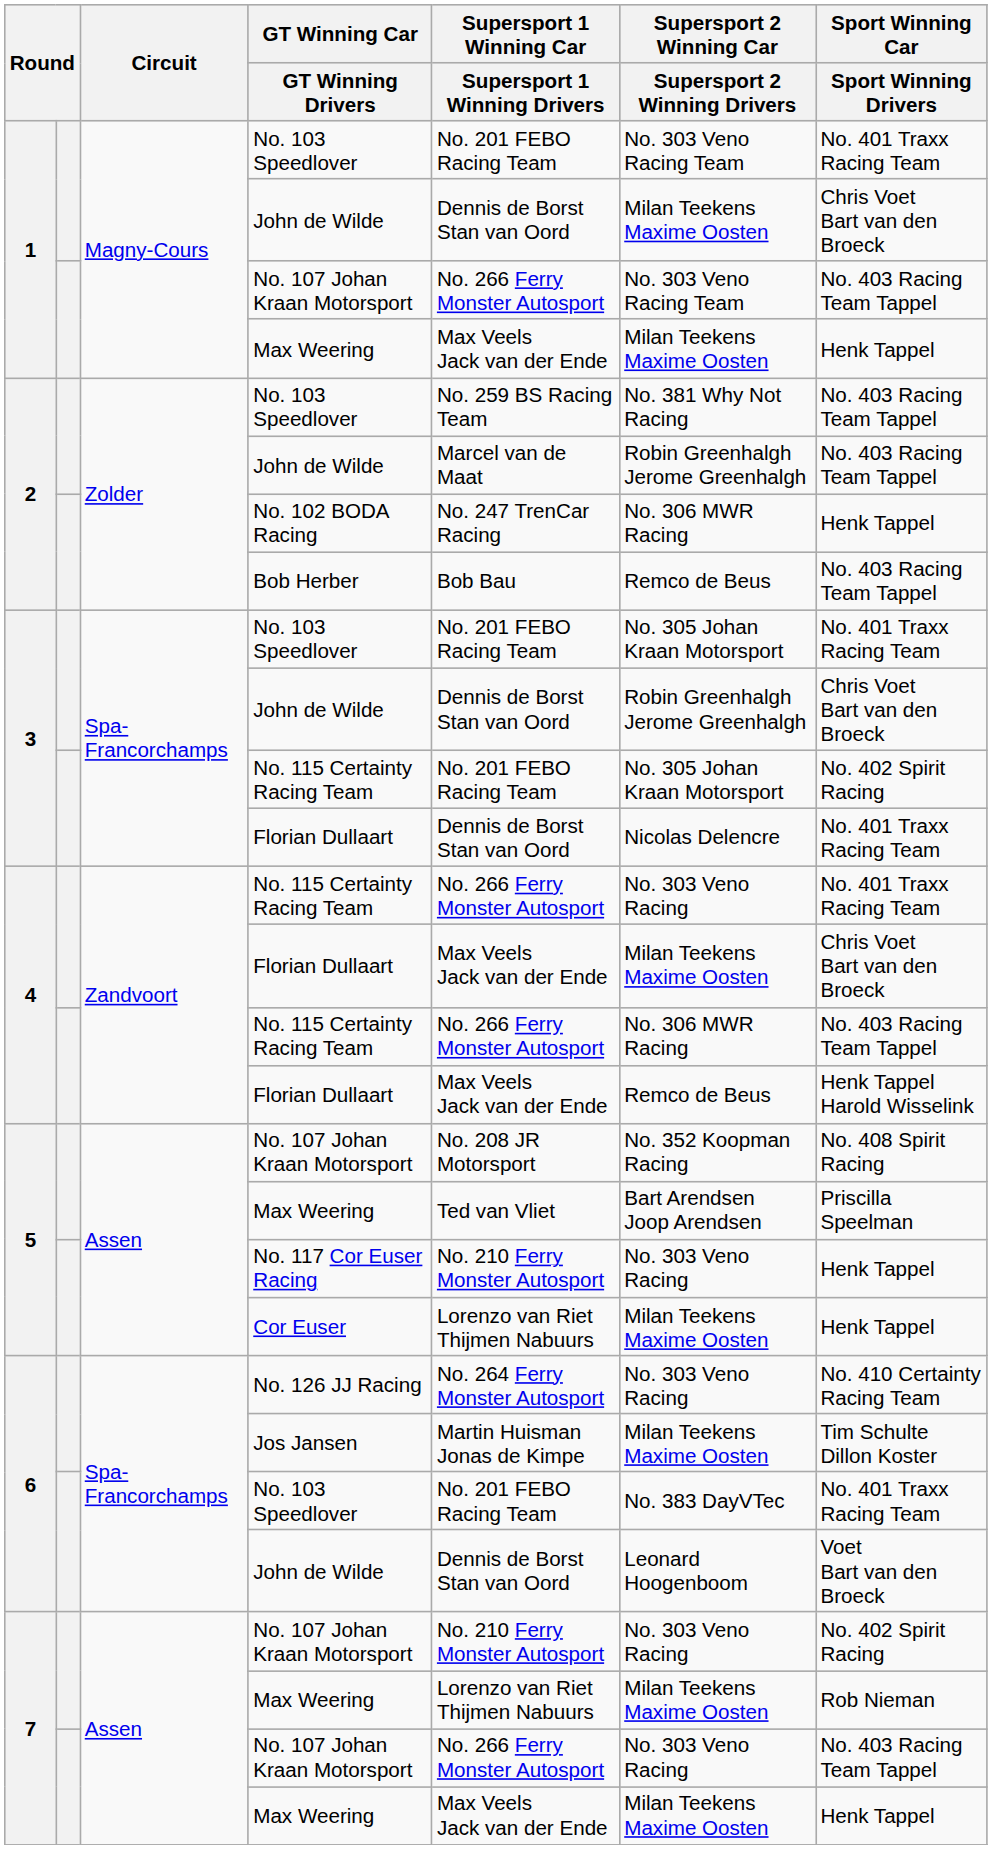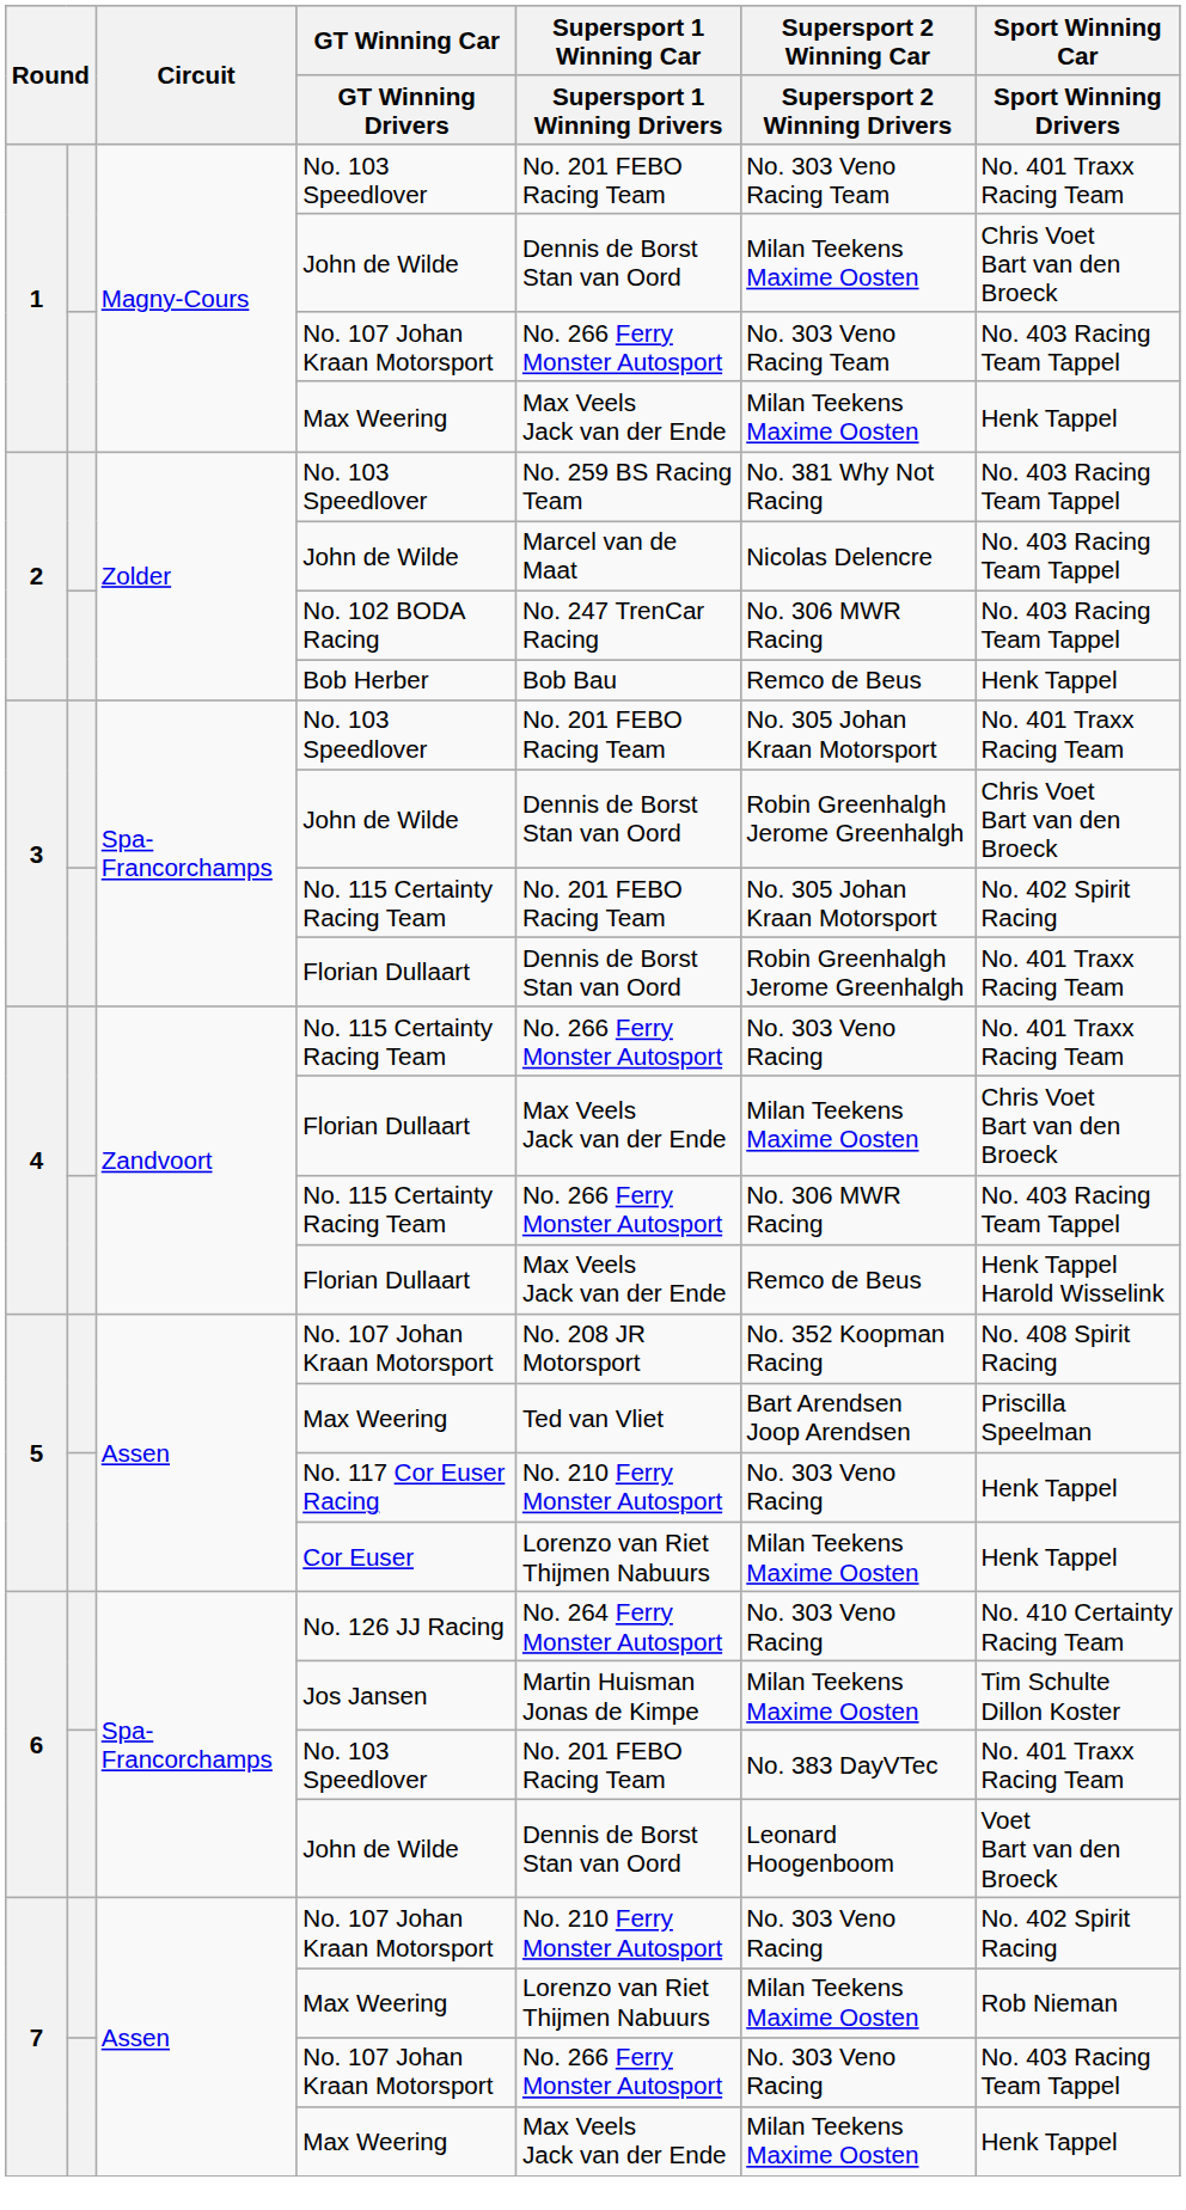2 / John de Wilde | Supersport 2 Winning Car / Supersport 2 Winning Drivers: Robin Greenhalgh Jerome Greenhalgh -> Nicolas Delencre
No. 102 BODA Racing | Sport Winning Car / Sport Winning Drivers: Henk Tappel -> No. 403 Racing Team Tappel
Bob Herber | Sport Winning Car / Sport Winning Drivers: No. 403 Racing Team Tappel -> Henk Tappel
3 / Florian Dullaart | Supersport 2 Winning Car / Supersport 2 Winning Drivers: Nicolas Delencre -> Robin Greenhalgh Jerome Greenhalgh
